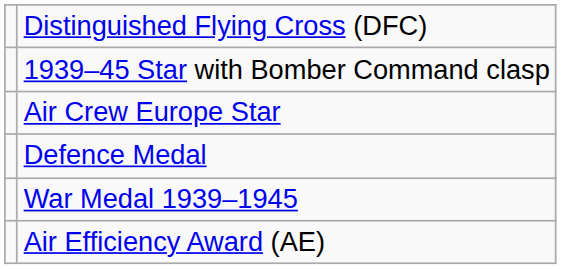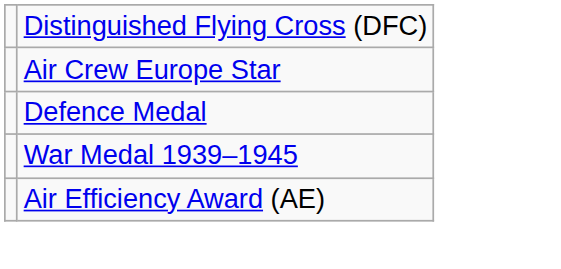- row: 1939–45 Star with Bomber Command clasp
